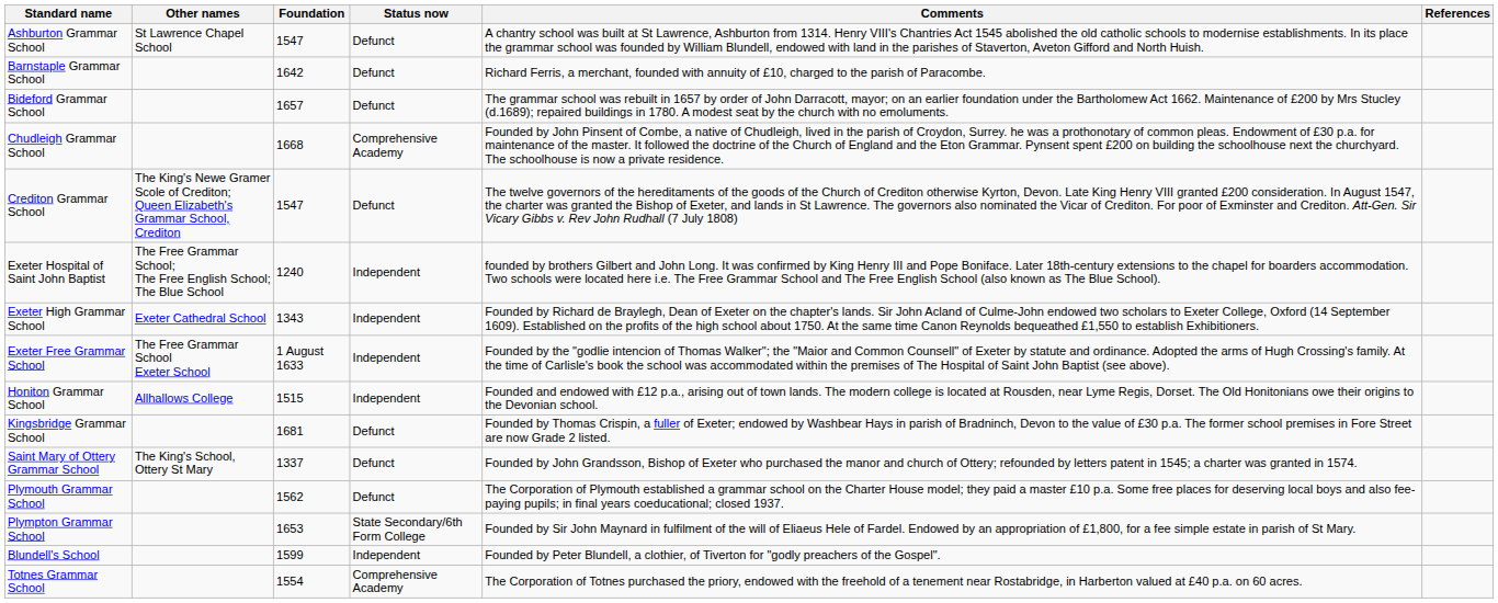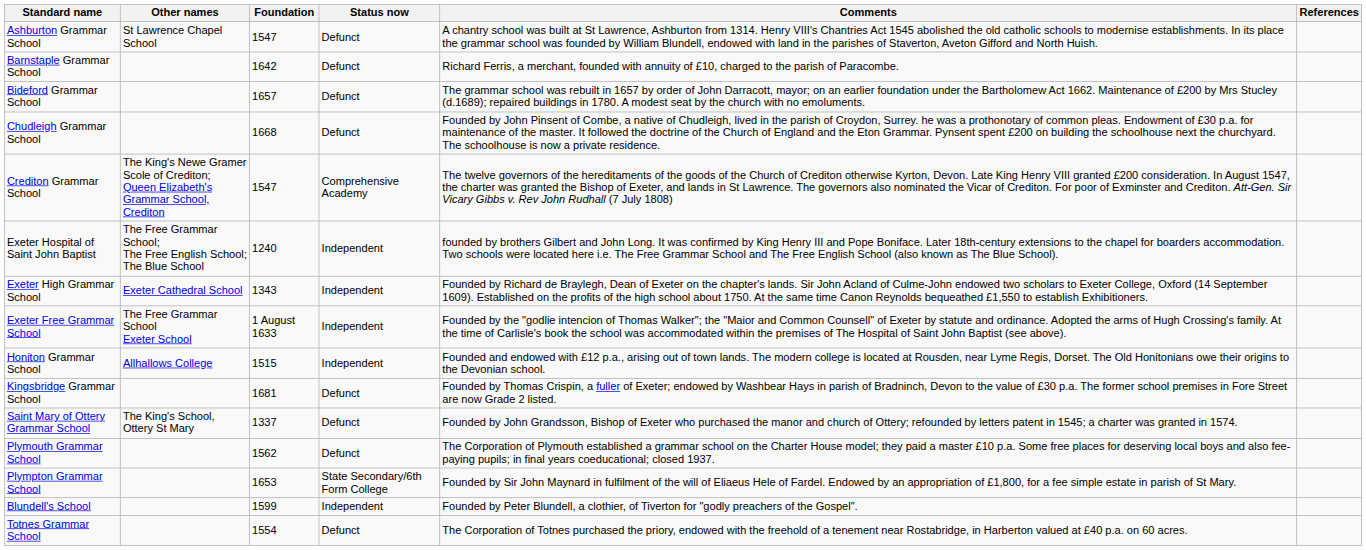Chudleigh Grammar School | Status now: Comprehensive Academy -> Defunct
Crediton Grammar School | Status now: Defunct -> Comprehensive Academy
Totnes Grammar School | Status now: Comprehensive Academy -> Defunct
